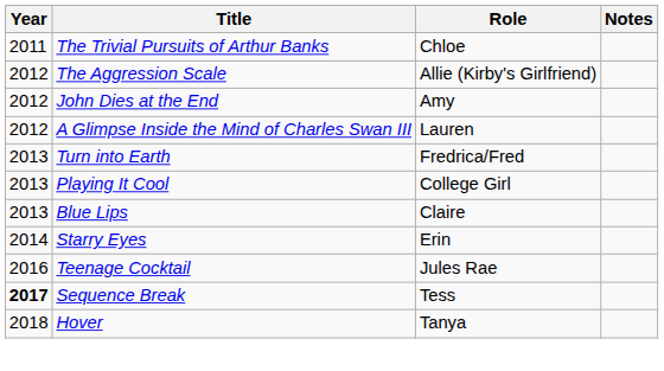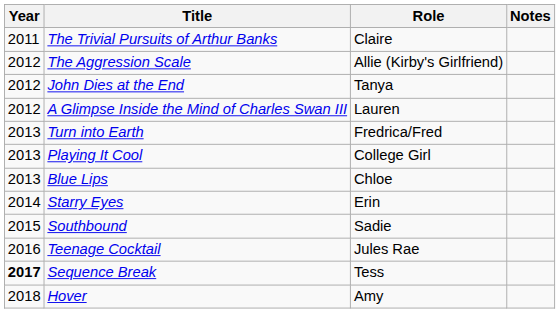The Trivial Pursuits of Arthur Banks | Role: Chloe -> Claire
John Dies at the End | Role: Amy -> Tanya
Blue Lips | Role: Claire -> Chloe
+ row: 2015 | Southbound | Sadie
Hover | Role: Tanya -> Amy
